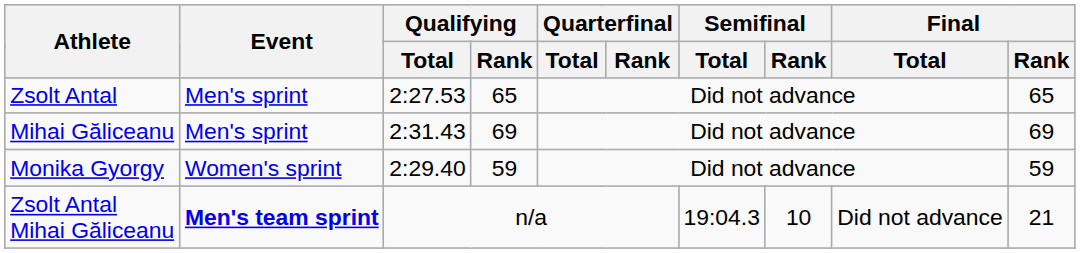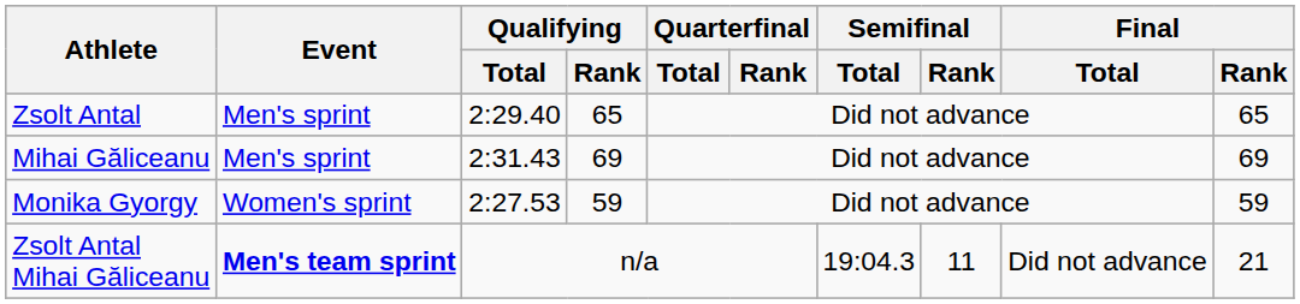Zsolt Antal | Qualifying / Total: 2:27.53 -> 2:29.40
Monika Gyorgy | Qualifying / Total: 2:29.40 -> 2:27.53
Zsolt Antal Mihai Găliceanu | Semifinal / Rank: 10 -> 11
